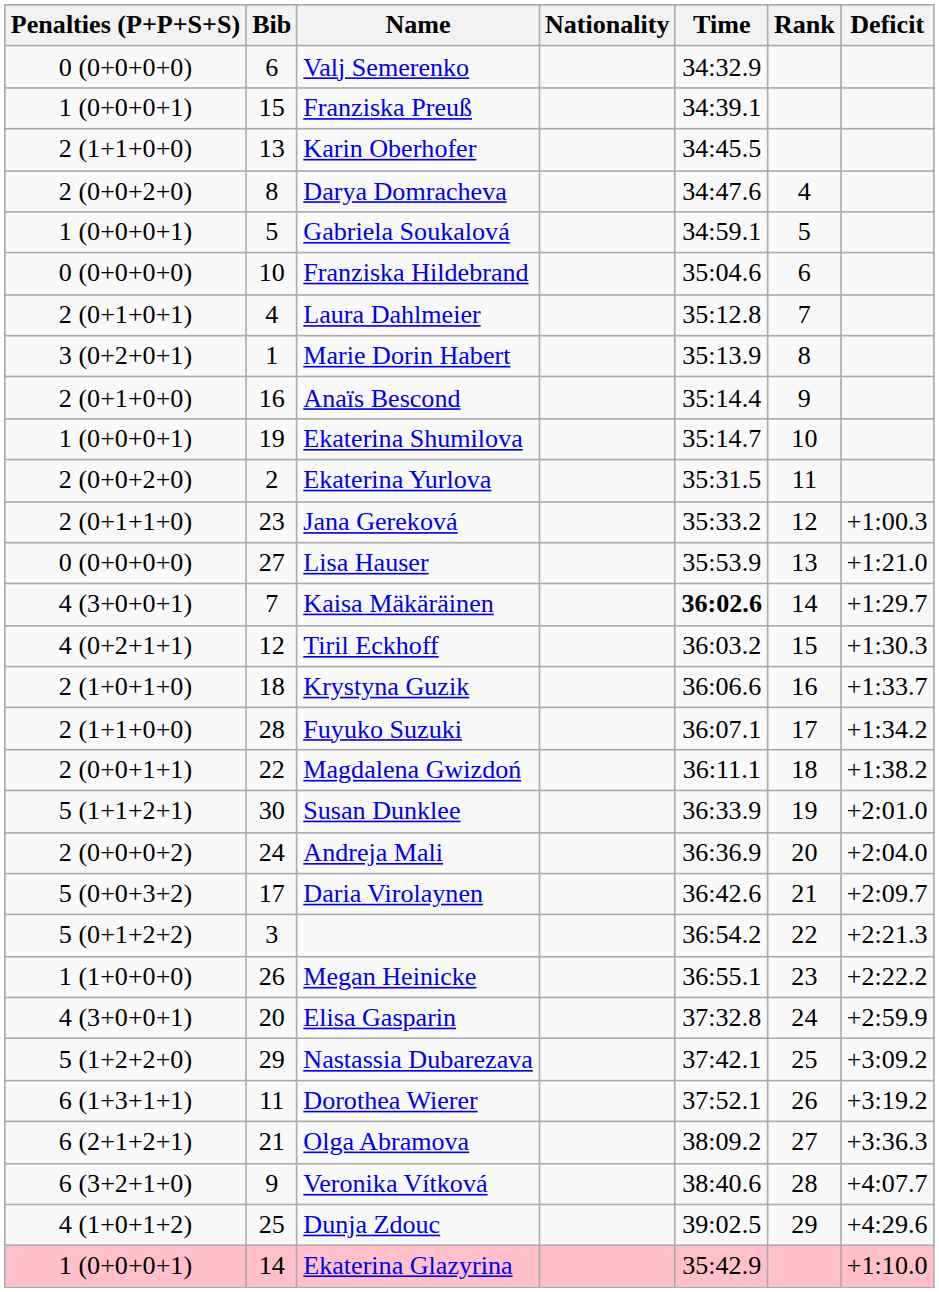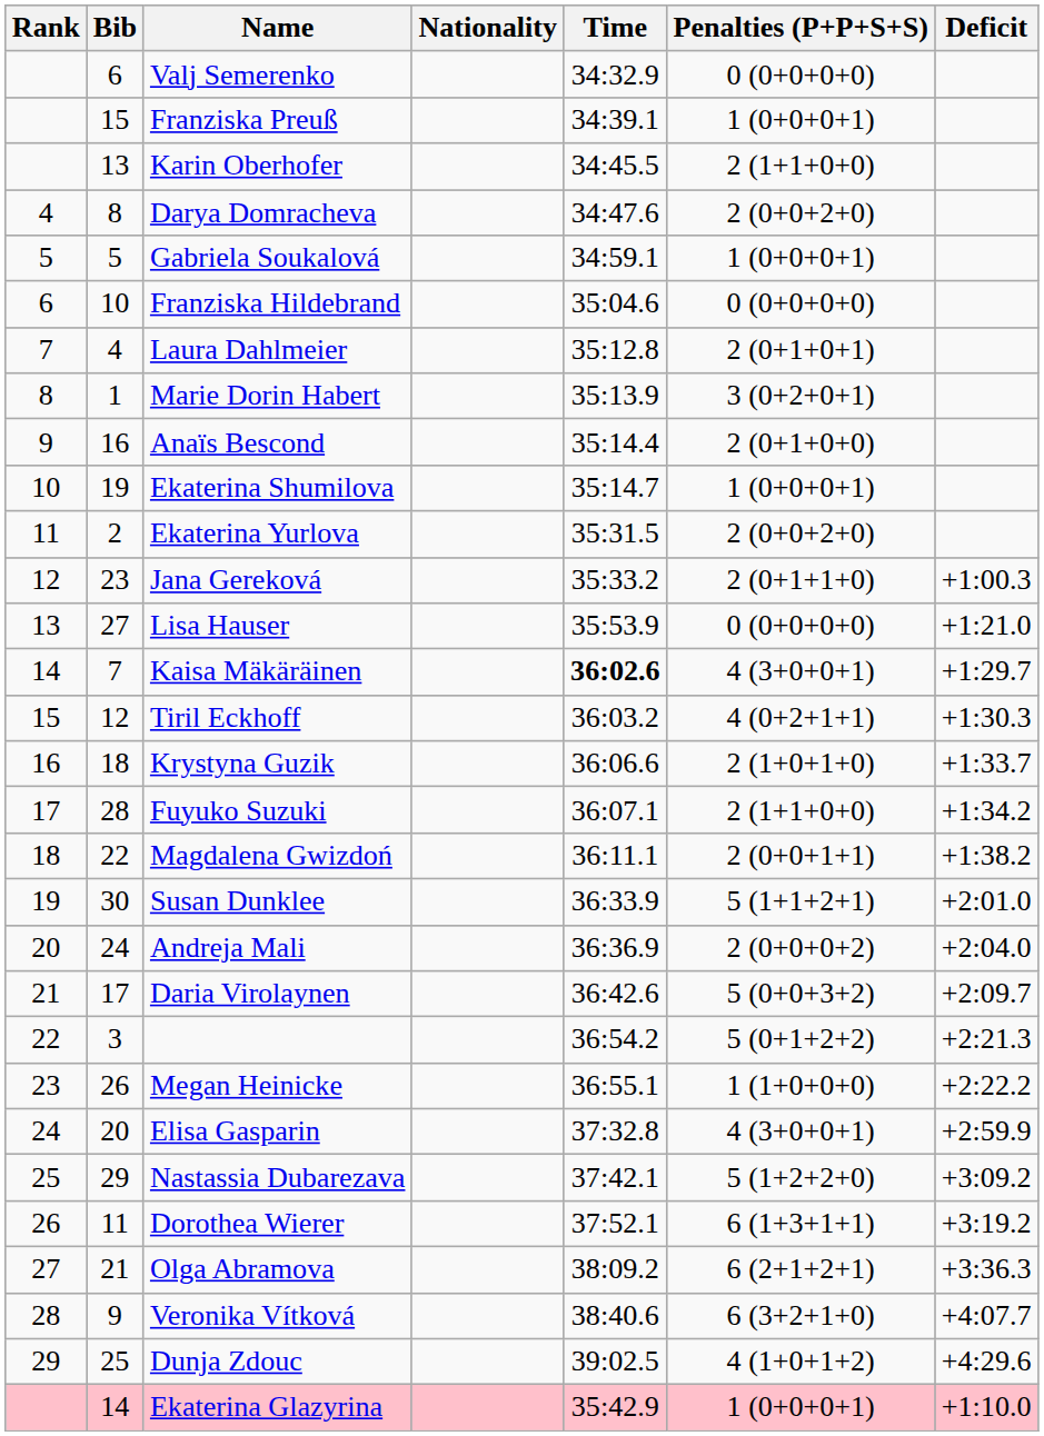columns swapped: Rank <-> Penalties (P+P+S+S)
